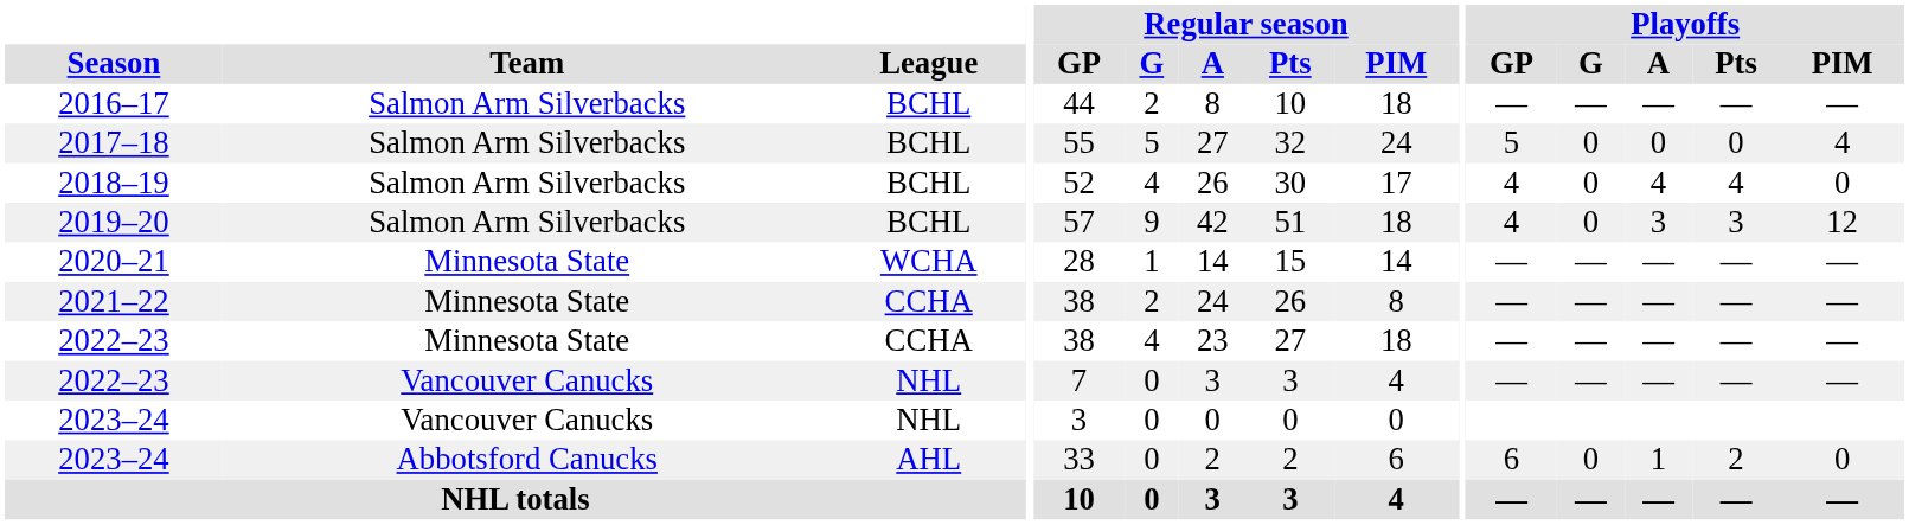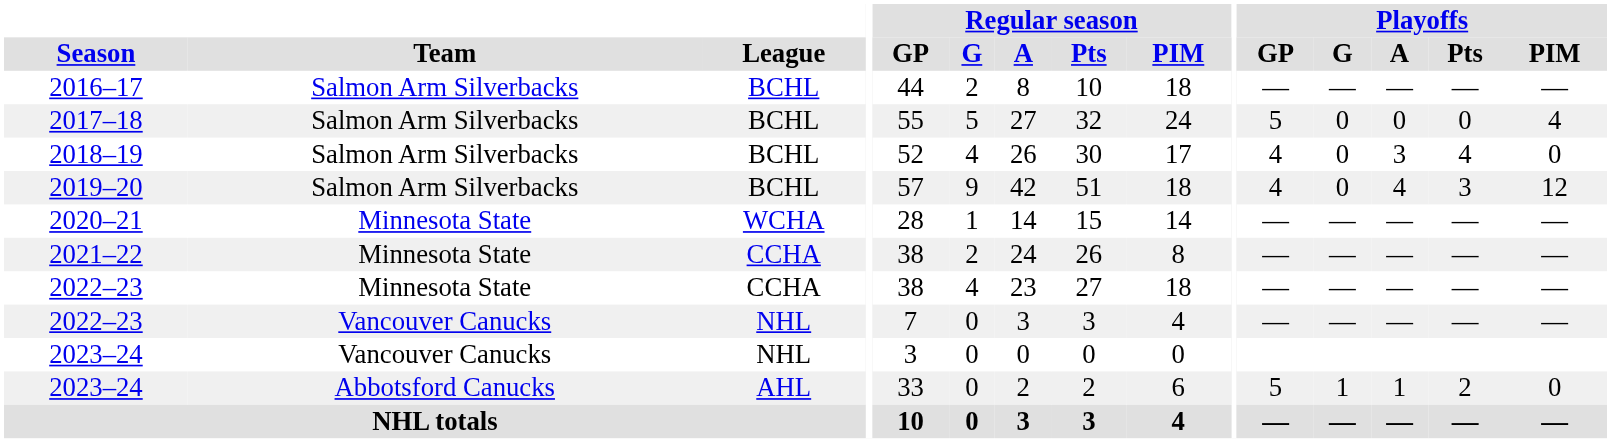2018–19 | Playoffs / A: 4 -> 3
2019–20 | Playoffs / A: 3 -> 4
2023–24 / AHL | Playoffs / GP: 6 -> 5
2023–24 / AHL | Playoffs / G: 0 -> 1
